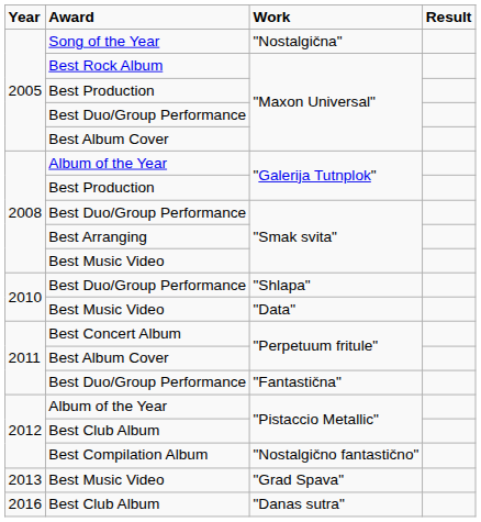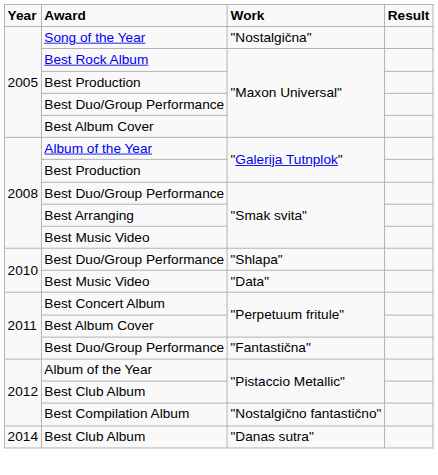- row: 2013 | Best Music Video | "Grad Spava"
"Danas sutra" | Year: 2016 -> 2014
